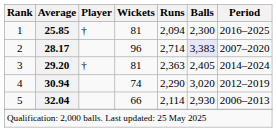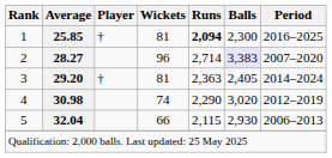1 | Runs: normal -> bold
2 | Average: 28.17 -> 28.27
4 | Average: 30.94 -> 30.98
5 | Runs: 2,114 -> 2,115
